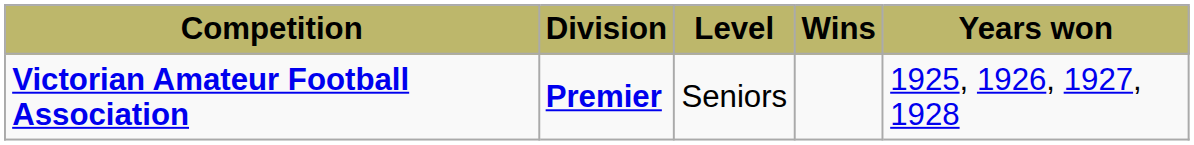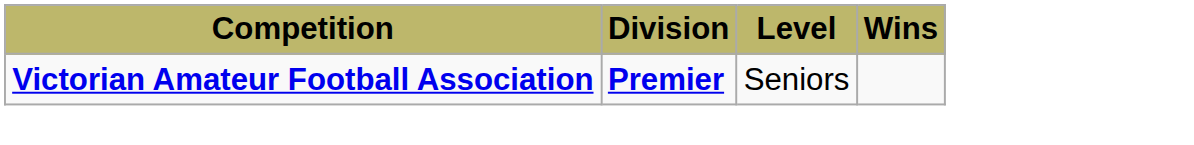- column: Years won | 1925, 1926, 1927, 1928
